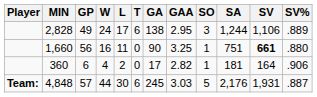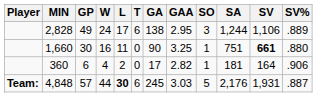1,660 | GP: 56 -> 30
4,848 | L: normal -> bold
